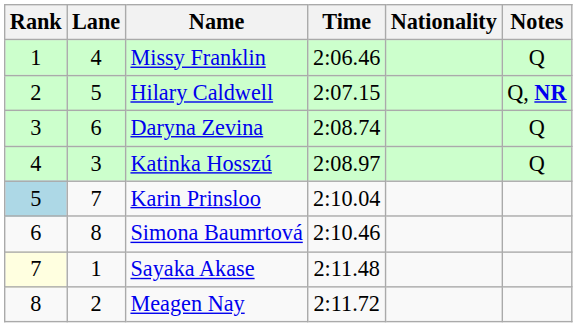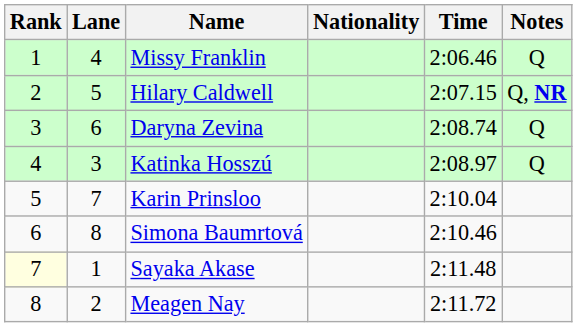columns swapped: Nationality <-> Time
Karin Prinsloo | Rank: lightblue background -> no background
